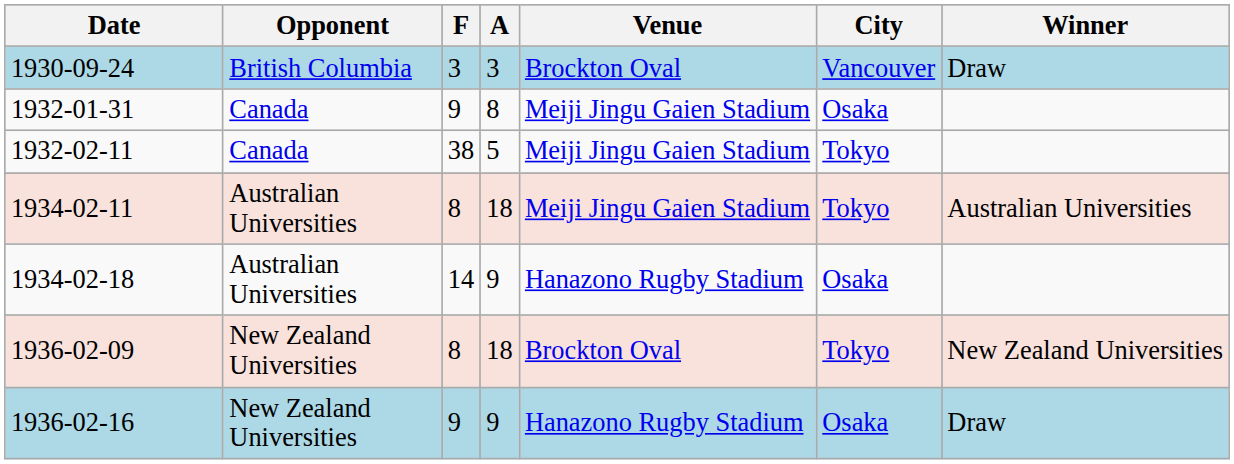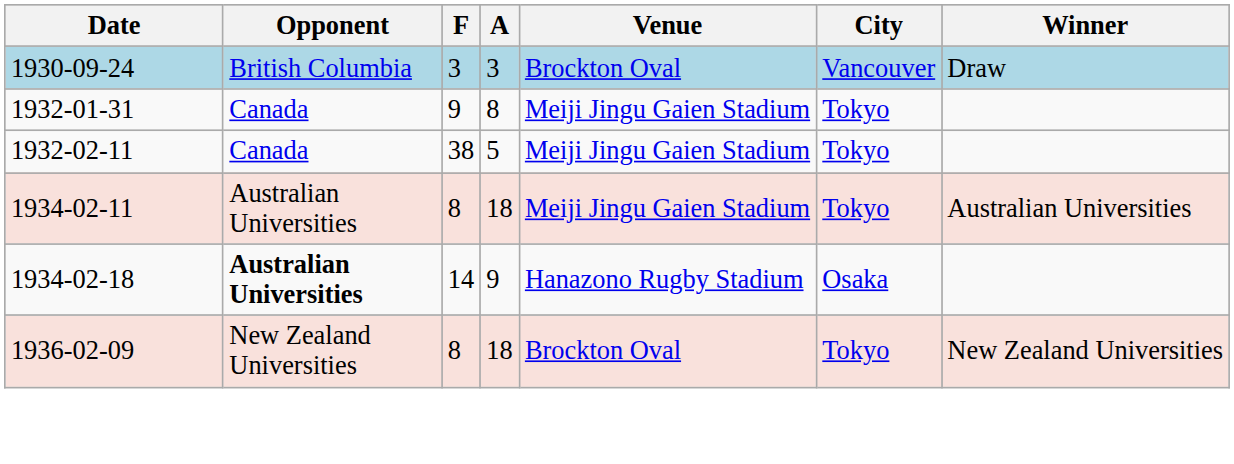1932-01-31 | City: Osaka -> Tokyo
1934-02-18 | Opponent: normal -> bold
- row: 1936-02-16 | New Zealand Universities | 9 | 9 | Hanazono Rugby Stadium | Osaka | Draw
